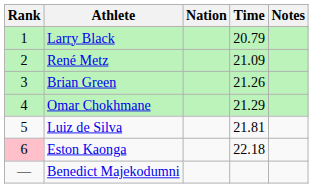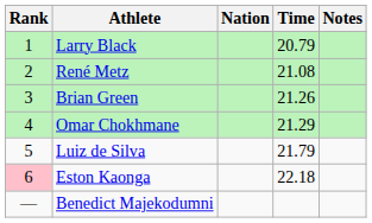René Metz | Time: 21.09 -> 21.08
Luiz de Silva | Time: 21.81 -> 21.79
